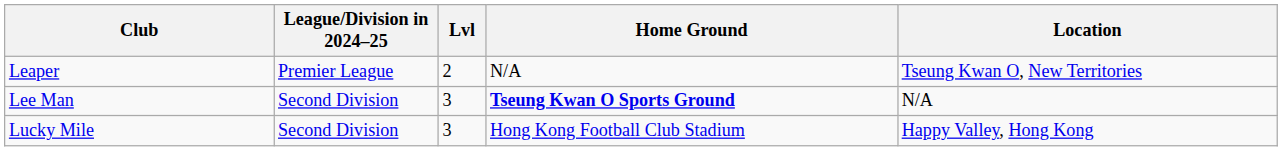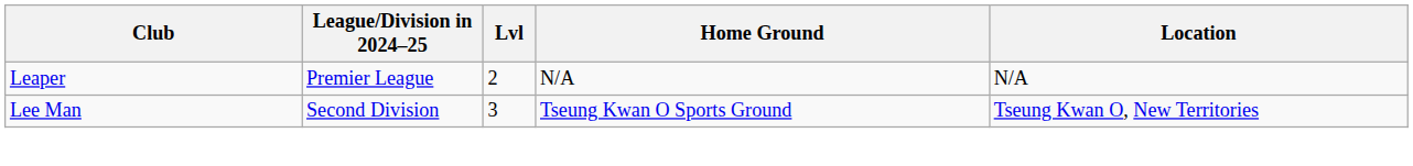Leaper | Location: Tseung Kwan O, New Territories -> N/A
Lee Man | Home Ground: bold -> normal
Lee Man | Location: N/A -> Tseung Kwan O, New Territories
- row: Lucky Mile | Second Division | 3 | Hong Kong Football Club Stadium | Happy Valley, Hong Kong
